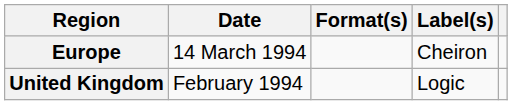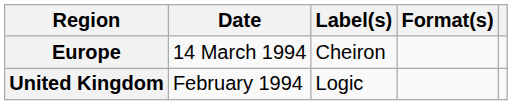columns swapped: Format(s) <-> Label(s)
